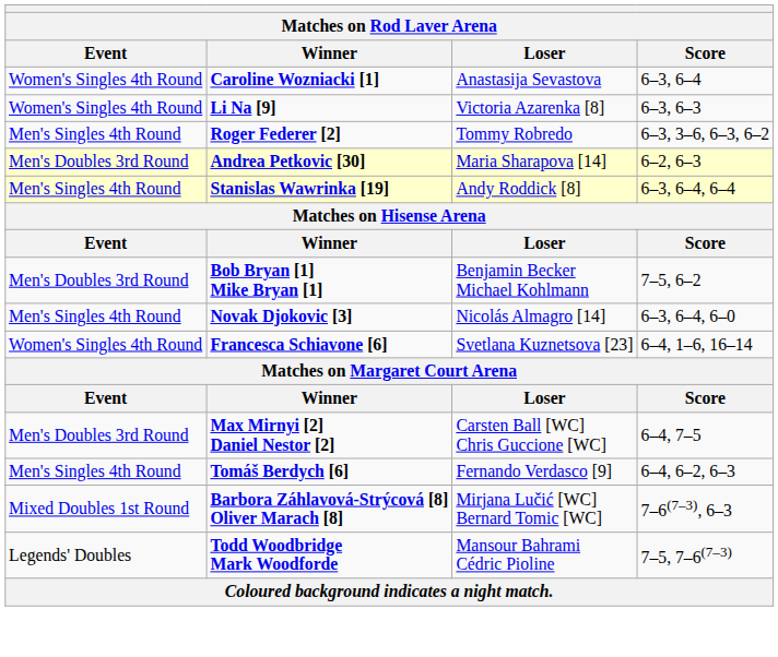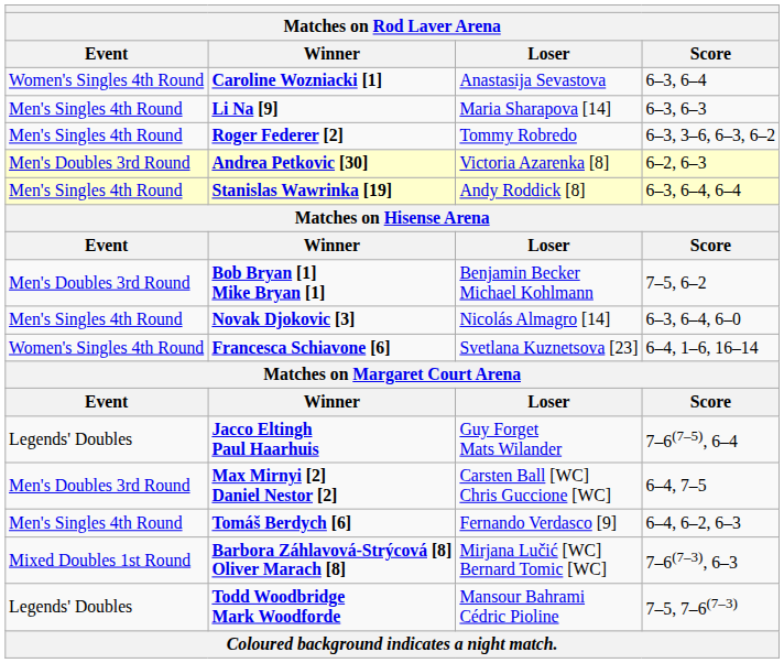Li Na [9] | Event: Women's Singles 4th Round -> Men's Singles 4th Round
Li Na [9] | Loser: Victoria Azarenka [8] -> Maria Sharapova [14]
Andrea Petkovic [30] | Loser: Maria Sharapova [14] -> Victoria Azarenka [8]
+ row: Legends' Doubles | Jacco Eltingh Paul Haarhuis | Guy Forget Mats Wilander | 7–6(7–5), 6–4
